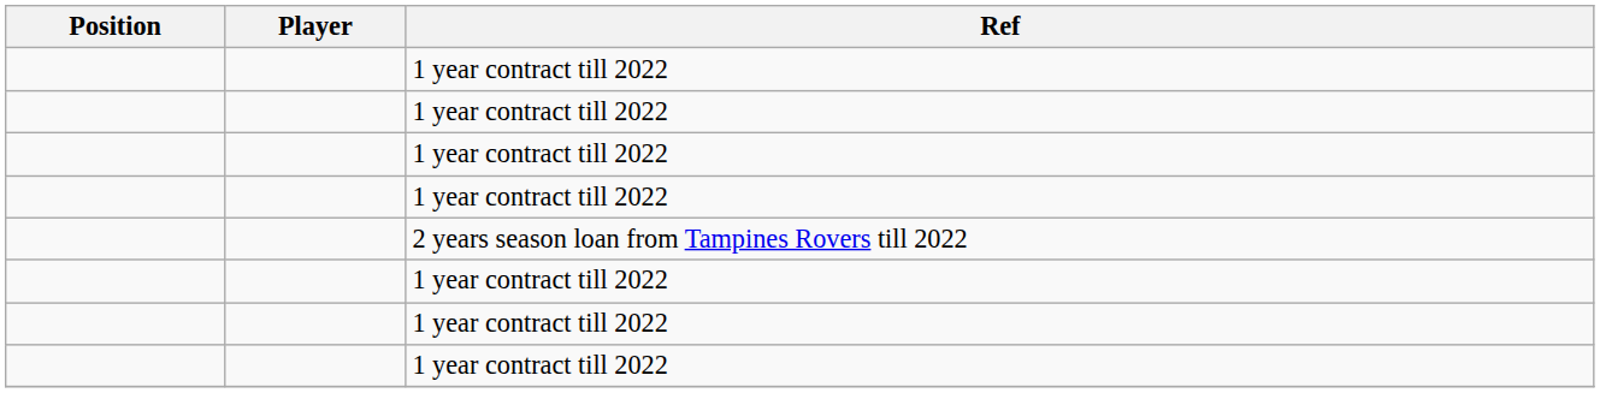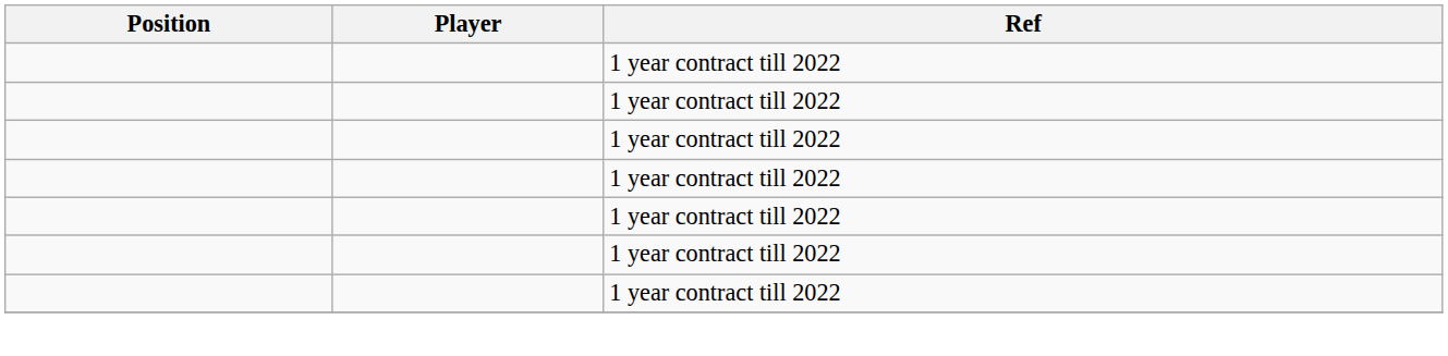- row: 2 years season loan from Tampines Rovers till 2022
